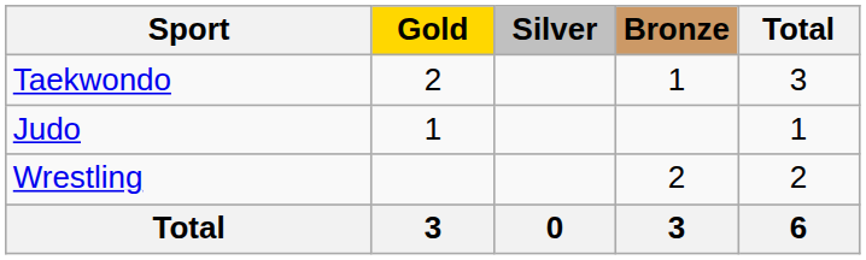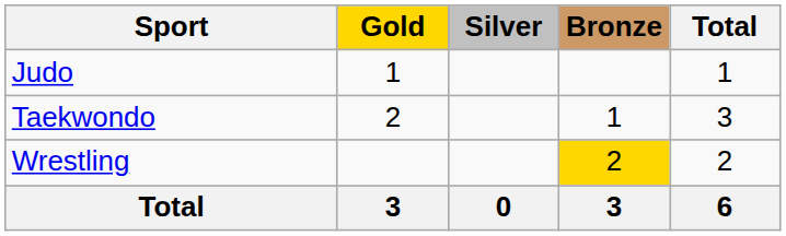rows swapped: Judo <-> Taekwondo
Wrestling | Bronze: no background -> gold background
